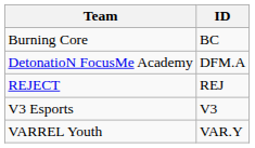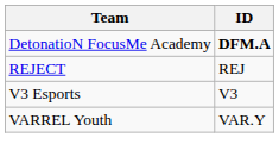- row: Burning Core | BC
DetonatioN FocusMe Academy | ID: normal -> bold
